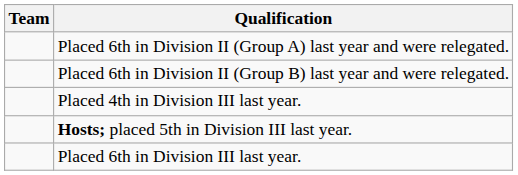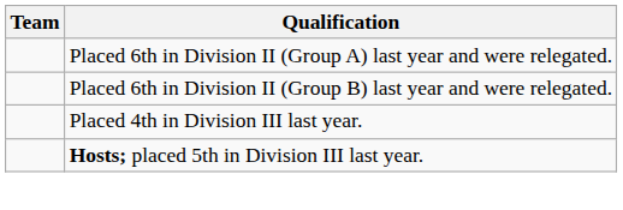- row: Placed 6th in Division III last year.
